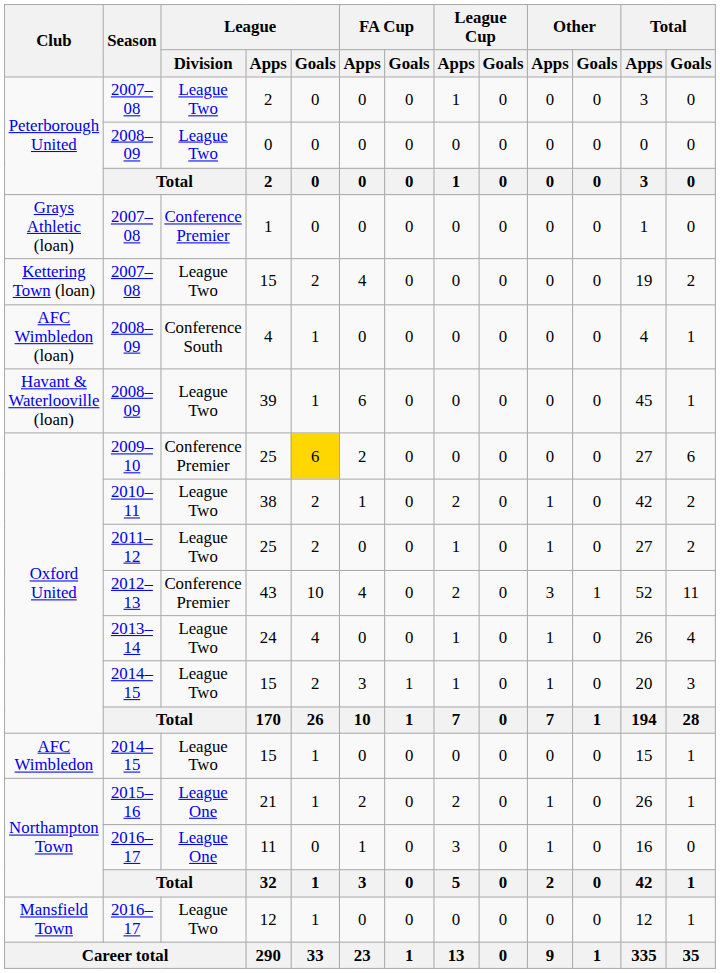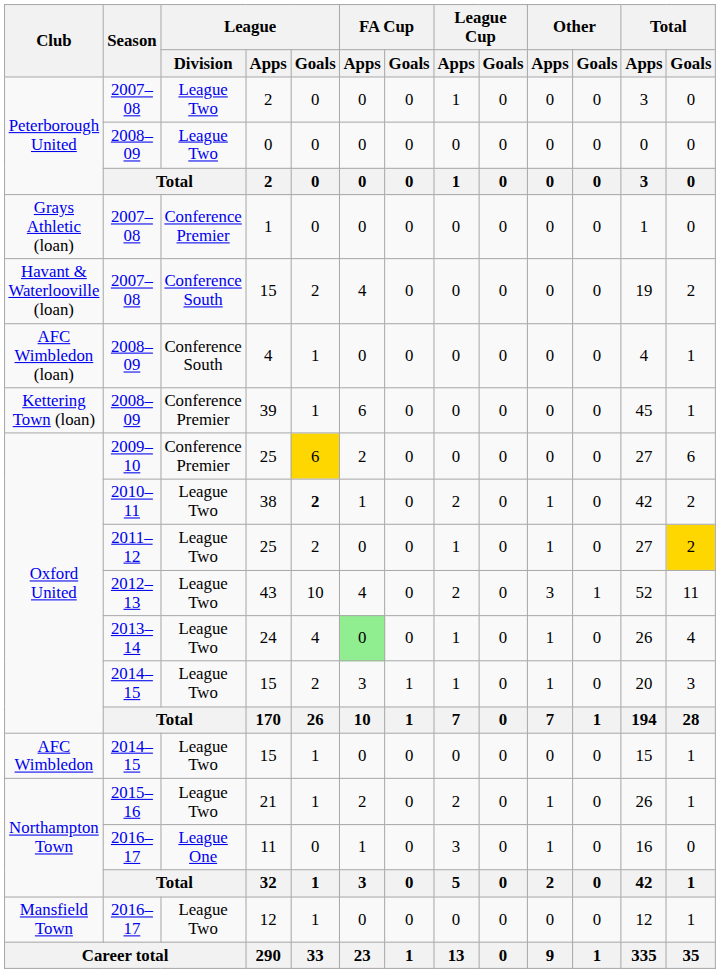2007–08 / 15 | Club: Kettering Town (loan) -> Havant & Waterlooville (loan)
2007–08 / 15 | League / Division: League Two -> Conference South
39 | Club: Havant & Waterlooville (loan) -> Kettering Town (loan)
39 | League / Division: League Two -> Conference Premier
38 | League / Goals: normal -> bold
2011–12 / 25 | Total / Goals: no background -> gold background
43 | League / Division: Conference Premier -> League Two
24 | FA Cup / Apps: no background -> lightgreen background
21 | League / Division: League One -> League Two
